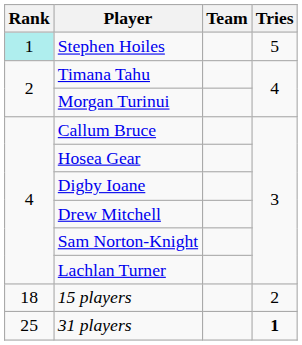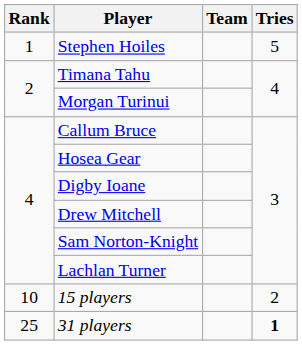Stephen Hoiles | Rank: paleturquoise background -> no background
15 players | Rank: 18 -> 10
